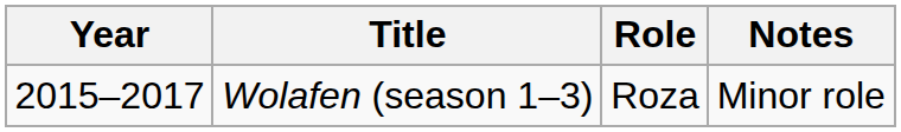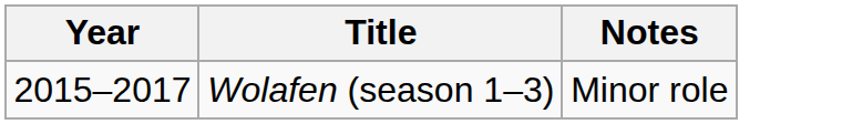- column: Role | Roza
